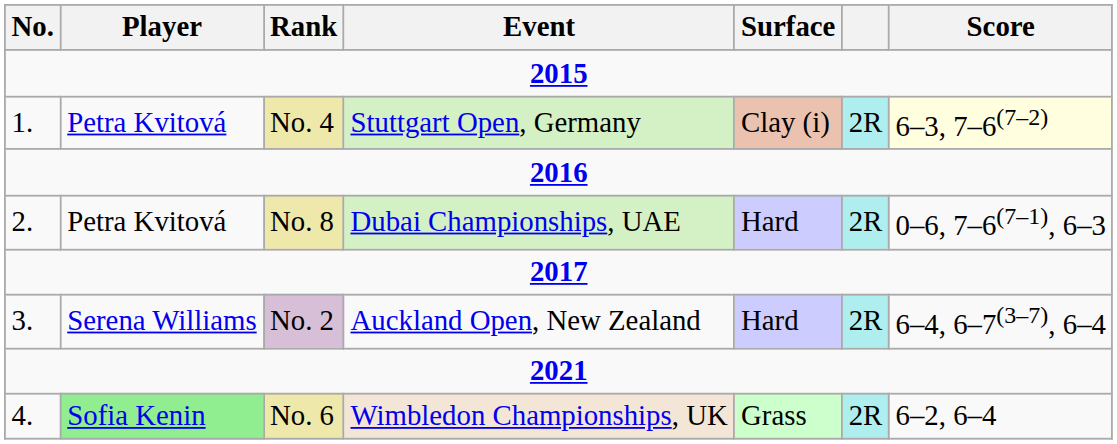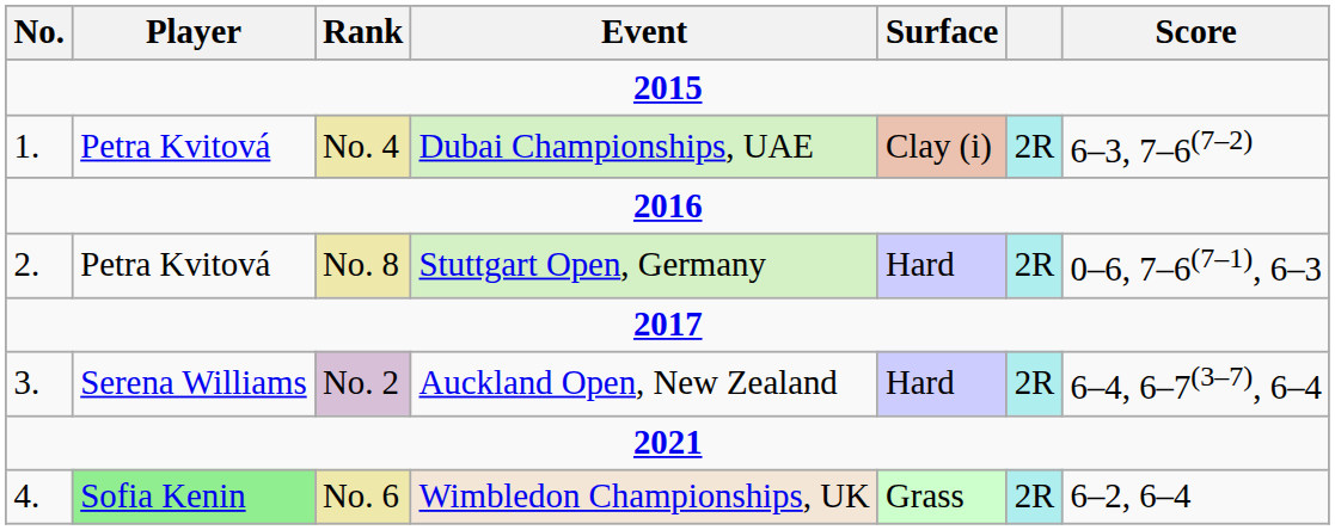No. 4 | Event: Stuttgart Open, Germany -> Dubai Championships, UAE
No. 4 | Score: lightyellow background -> no background
No. 8 | Event: Dubai Championships, UAE -> Stuttgart Open, Germany
